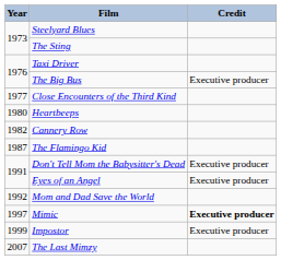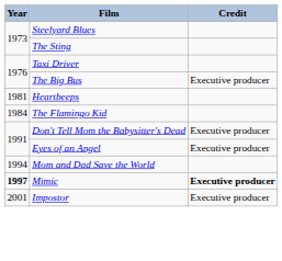- row: 1977 | Close Encounters of the Third Kind
Heartbeeps | Year: 1980 -> 1981
- row: 1982 | Cannery Row
The Flamingo Kid | Year: 1987 -> 1984
Mom and Dad Save the World | Year: 1992 -> 1994
Mimic | Year: normal -> bold
Impostor | Year: 1999 -> 2001
- row: 2007 | The Last Mimzy
